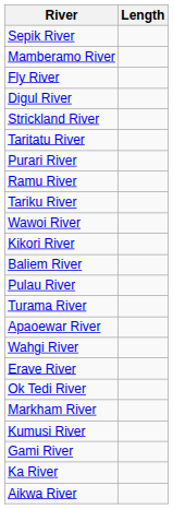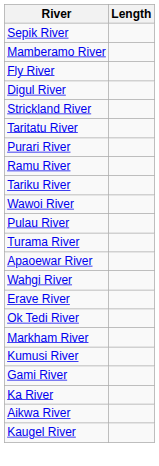- row: Kikori River
- row: Baliem River
+ row: Kaugel River
